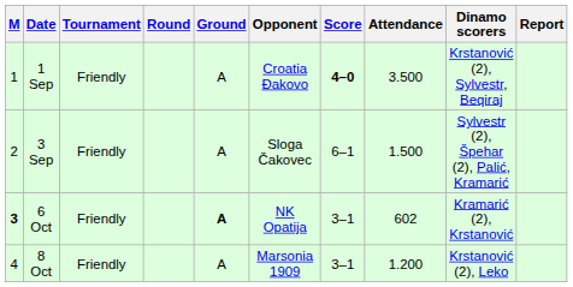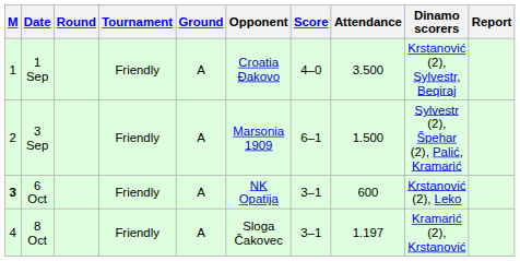columns swapped: Tournament <-> Round
1 Sep | Score: bold -> normal
3 Sep | Opponent: Sloga Čakovec -> Marsonia 1909
6 Oct | Ground: bold -> normal
6 Oct | Attendance: 602 -> 600
6 Oct | Dinamo scorers: Kramarić (2), Krstanović -> Krstanović (2), Leko
8 Oct | Opponent: Marsonia 1909 -> Sloga Čakovec
8 Oct | Attendance: 1.200 -> 1.197
8 Oct | Dinamo scorers: Krstanović (2), Leko -> Kramarić (2), Krstanović
